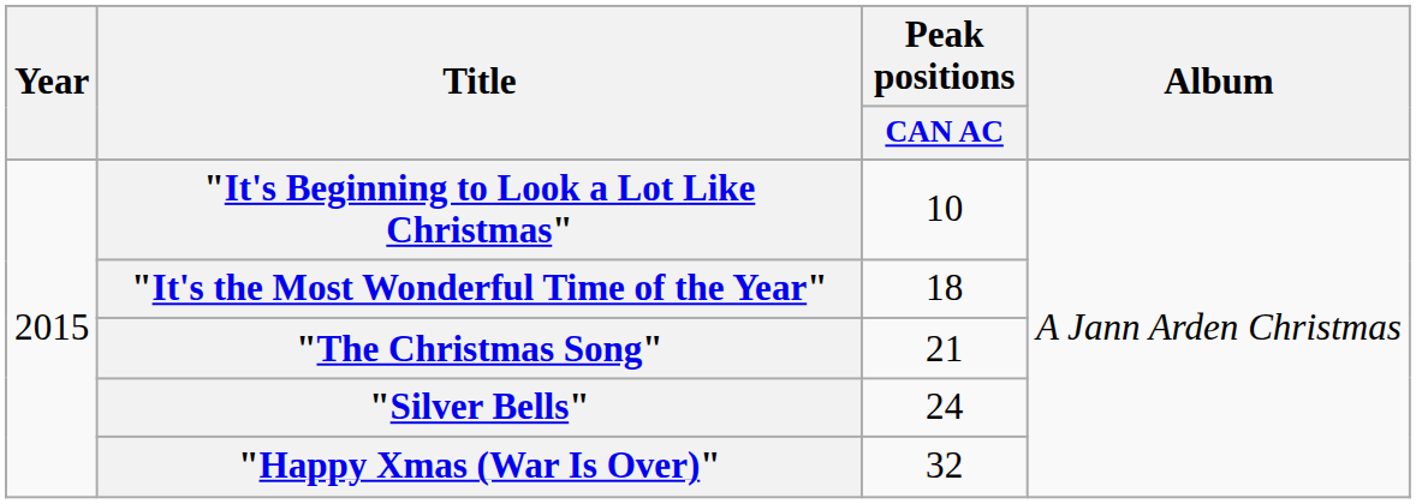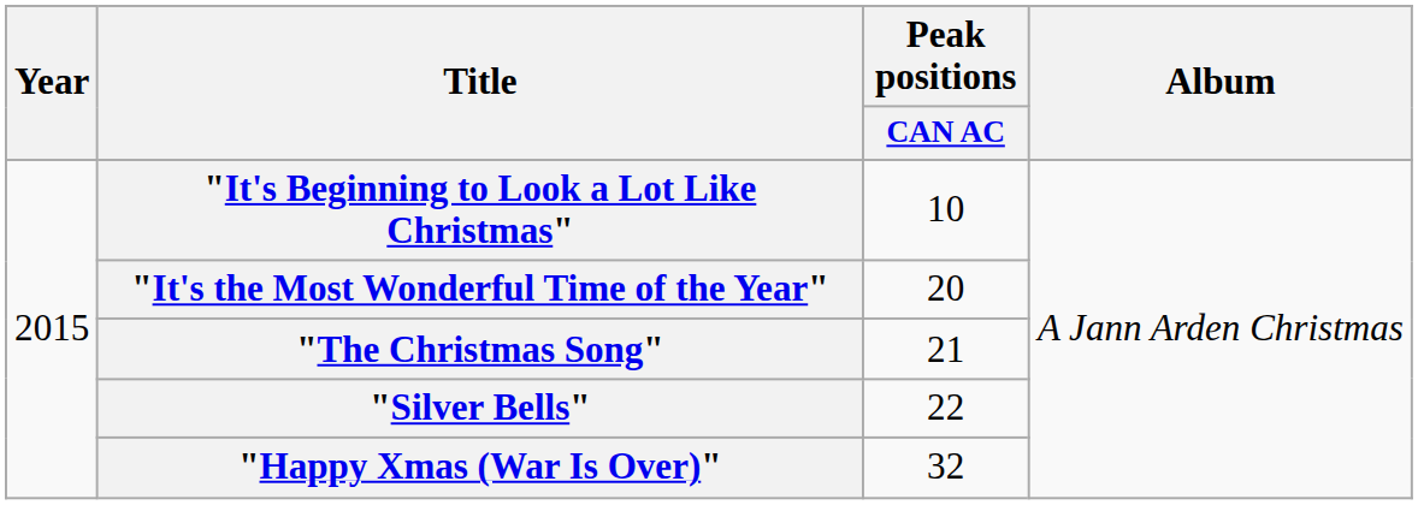"It's the Most Wonderful Time of the Year" | Peak positions / CAN AC: 18 -> 20
"Silver Bells" | Peak positions / CAN AC: 24 -> 22
